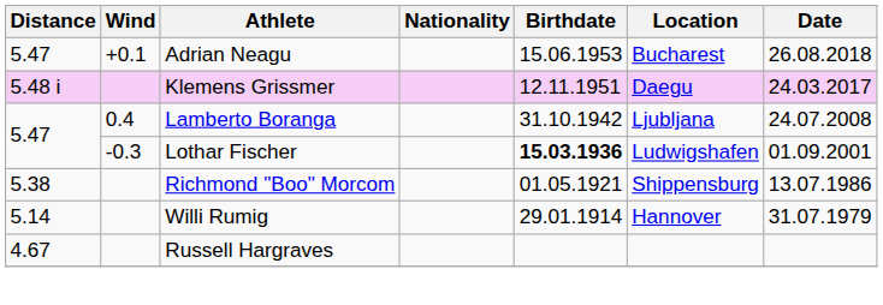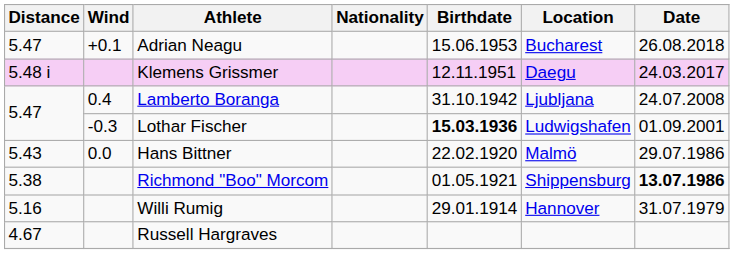+ row: 5.43 | 0.0 | Hans Bittner | 22.02.1920 | Malmö | 29.07.1986
Richmond "Boo" Morcom | Date: normal -> bold
Willi Rumig | Distance: 5.14 -> 5.16
